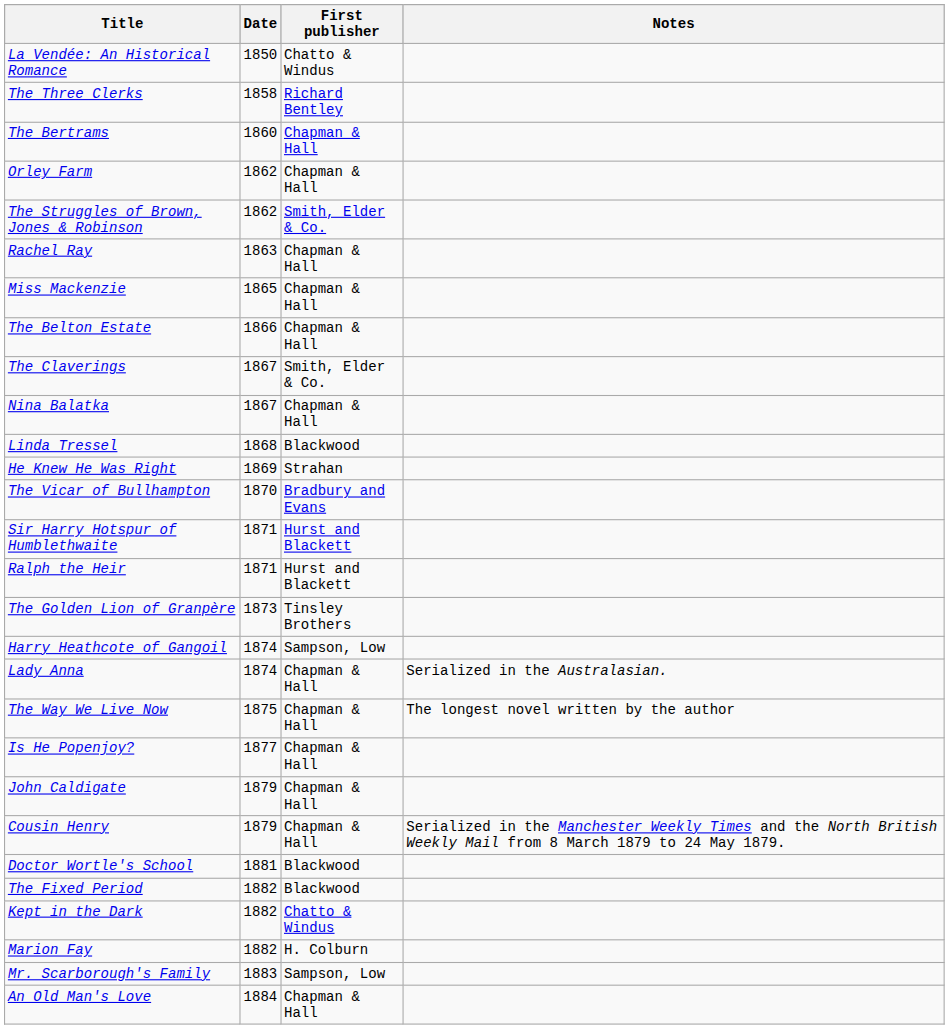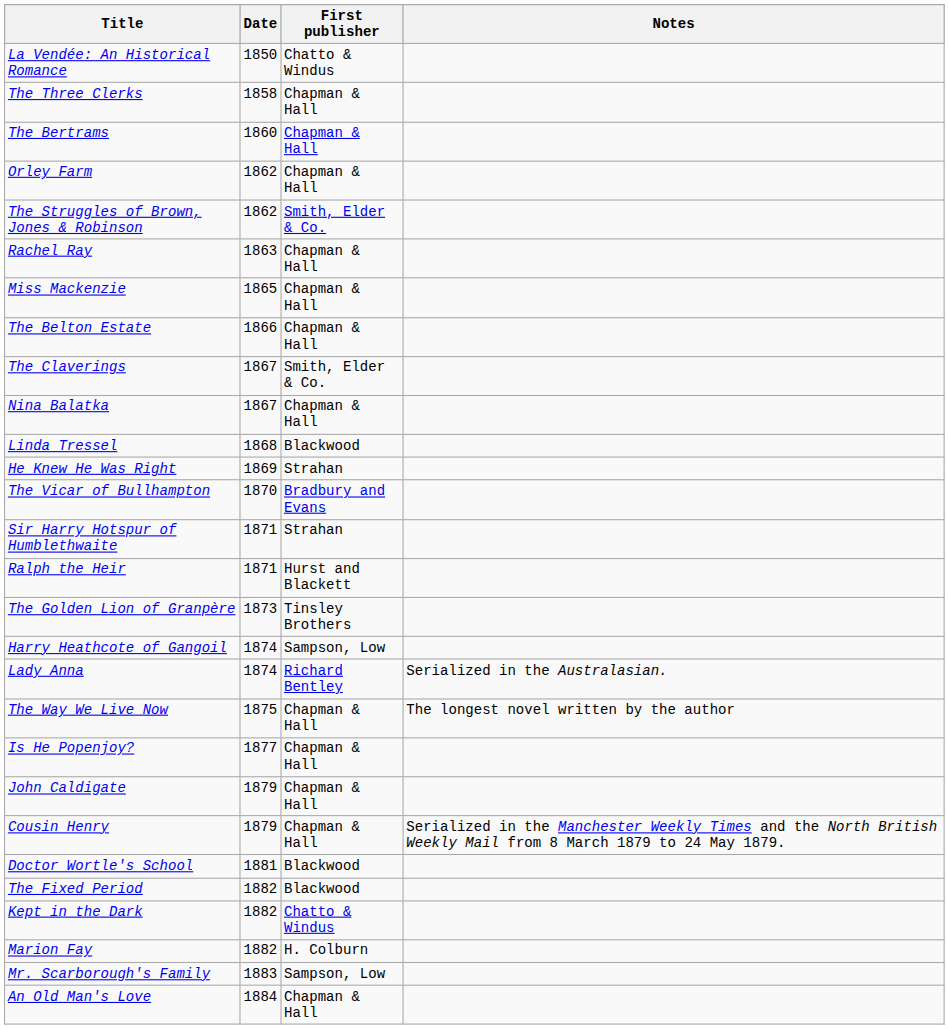The Three Clerks | First publisher: Richard Bentley -> Chapman & Hall
Sir Harry Hotspur of Humblethwaite | First publisher: Hurst and Blackett -> Strahan
Lady Anna | First publisher: Chapman & Hall -> Richard Bentley
